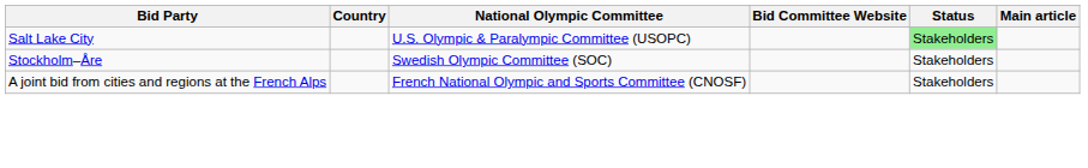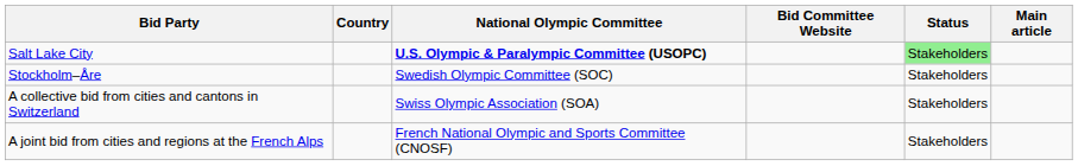Salt Lake City | National Olympic Committee: normal -> bold
+ row: A collective bid from cities and cantons in Switzerland | Swiss Olympic Association (SOA) | Stakeholders
